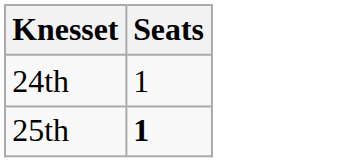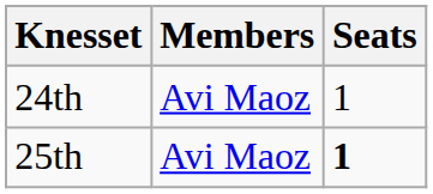+ column: Members | Avi Maoz | Avi Maoz
